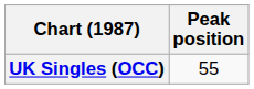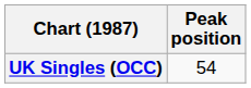UK Singles (OCC) | Peak position: 55 -> 54
